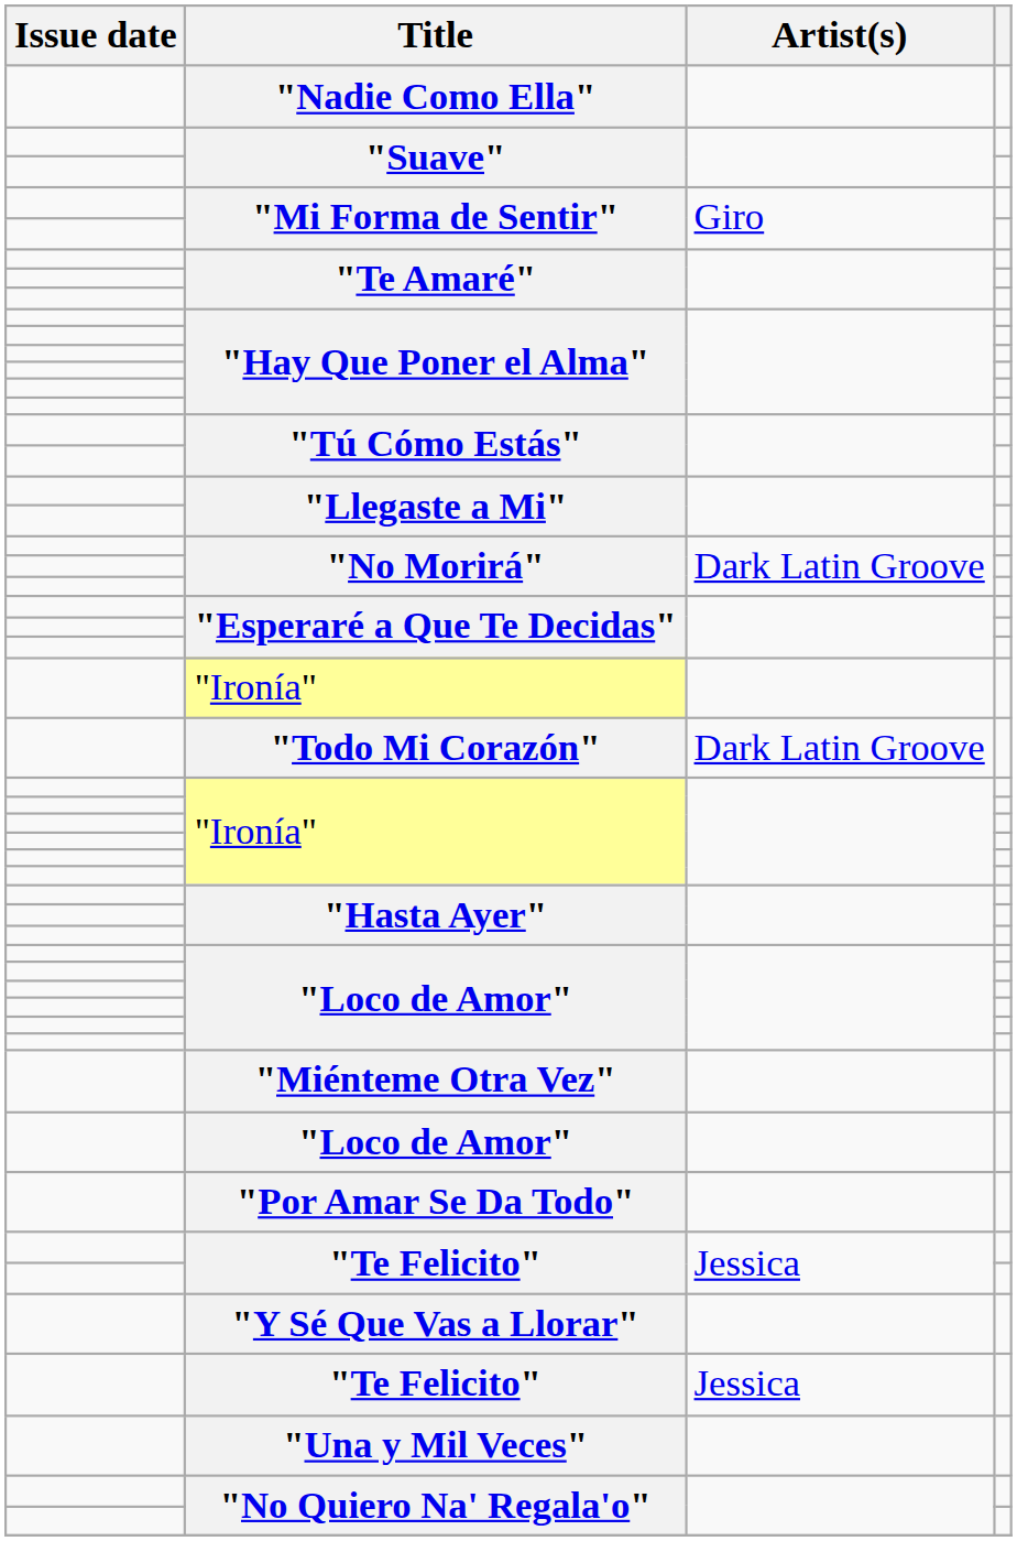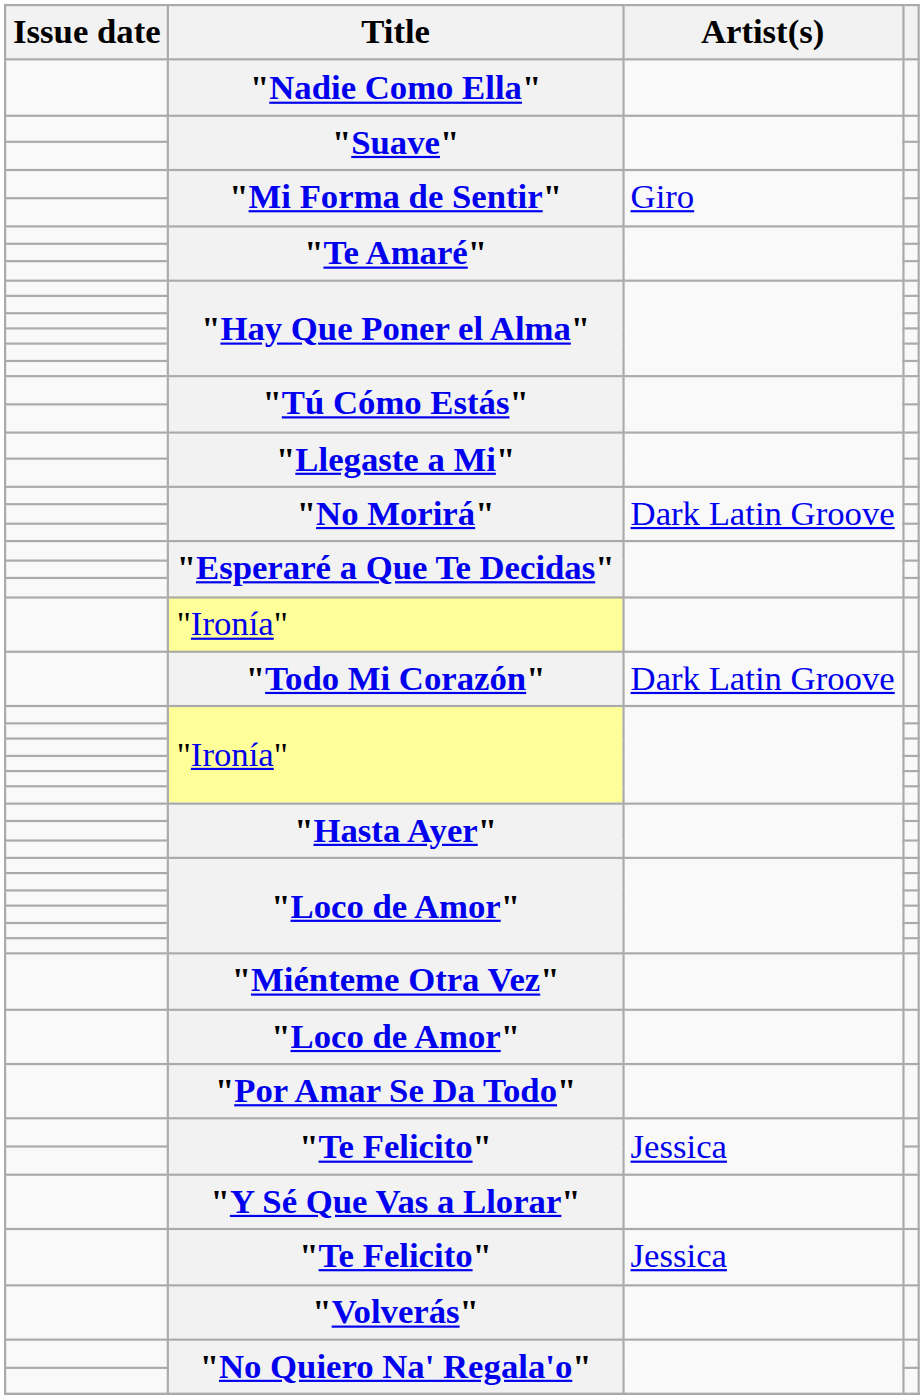+ row: "Volverás"
- row: "Una y Mil Veces"
